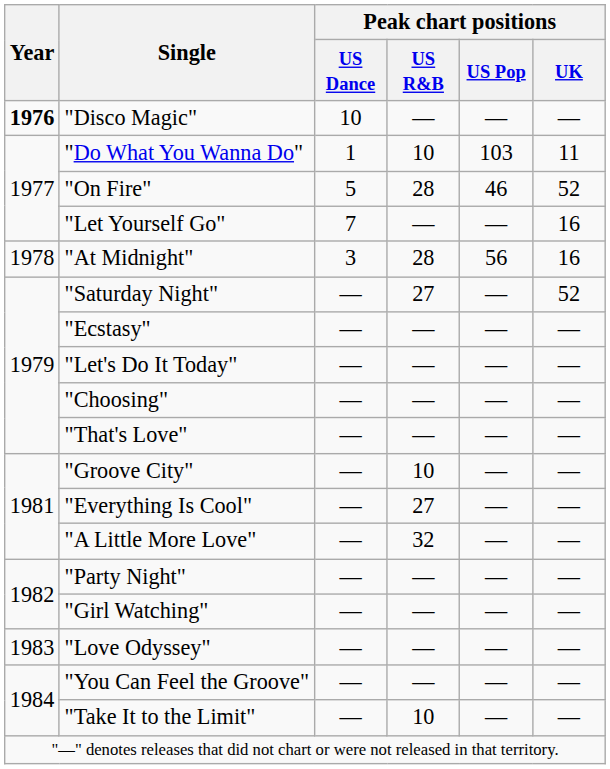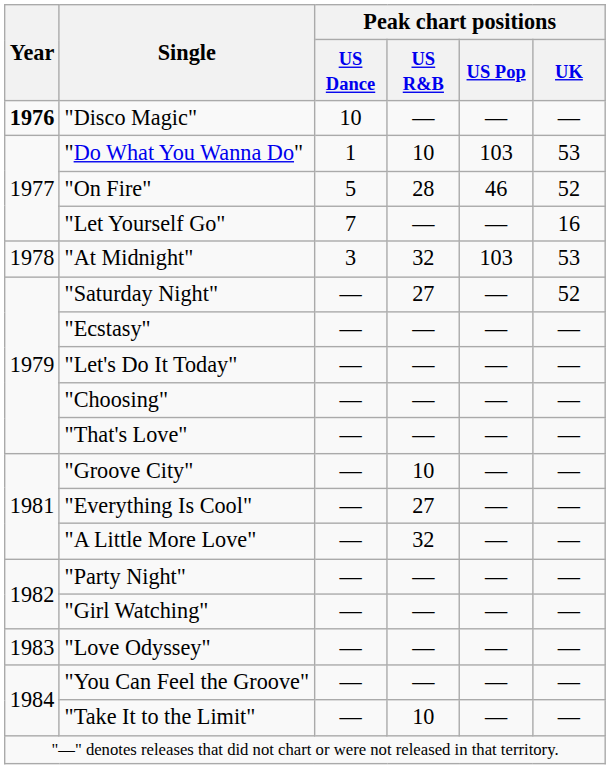"Do What You Wanna Do" | Peak chart positions / UK: 11 -> 53
"At Midnight" | Peak chart positions / US R&B: 28 -> 32
"At Midnight" | Peak chart positions / US Pop: 56 -> 103
"At Midnight" | Peak chart positions / UK: 16 -> 53
